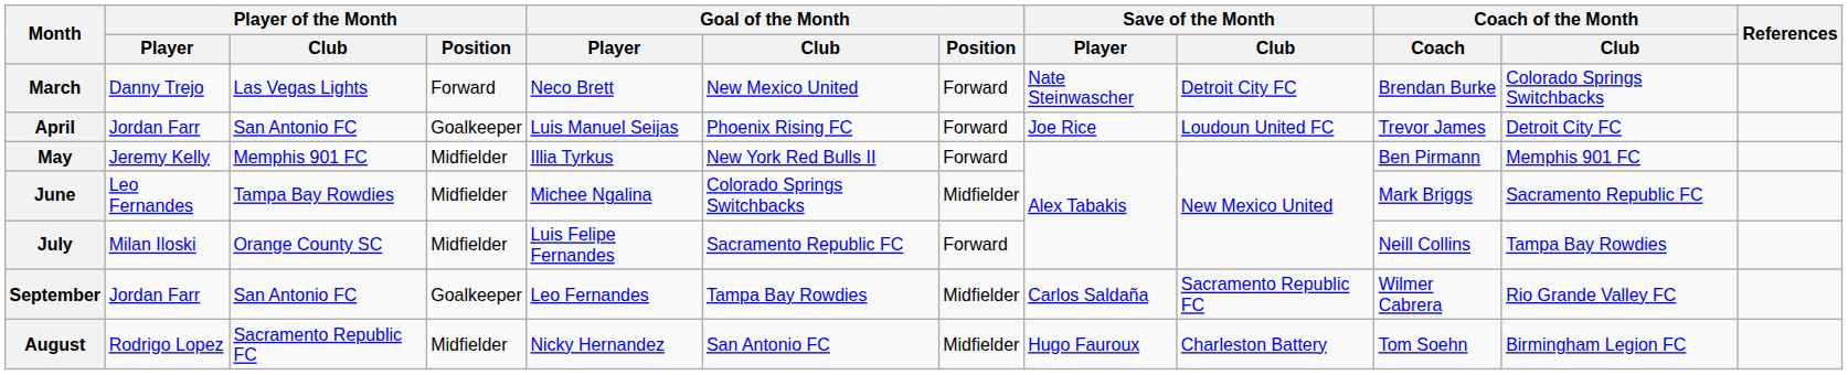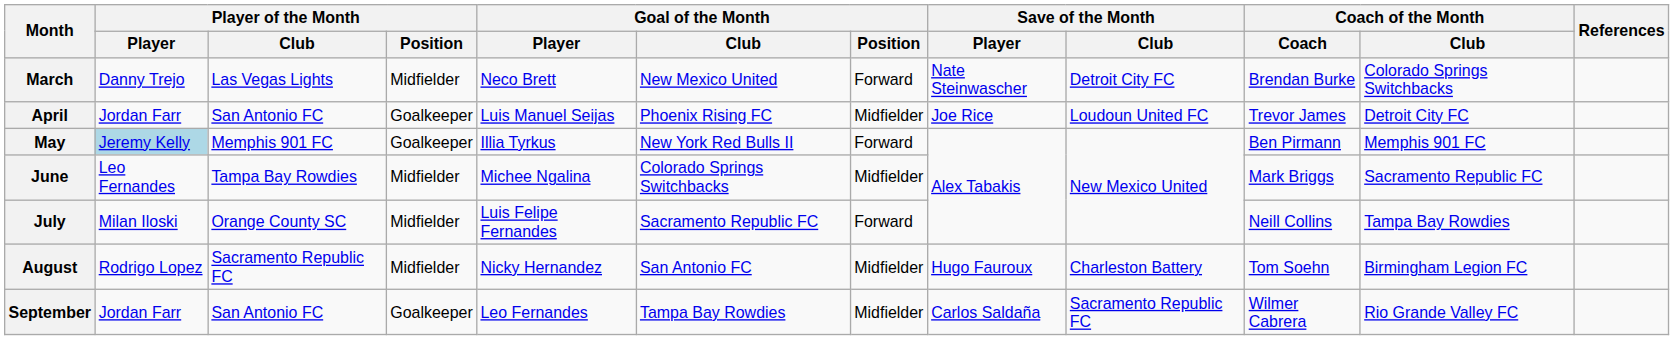March | Player of the Month / Position: Forward -> Midfielder
April | Goal of the Month / Position: Forward -> Midfielder
May | Player of the Month / Player: no background -> lightblue background
May | Player of the Month / Position: Midfielder -> Goalkeeper
rows swapped: August <-> September
